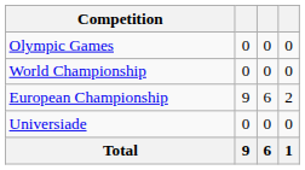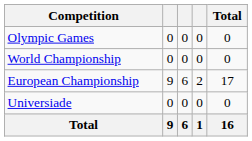+ column: Total | 0 | 0 | 17 | 0 | 16
